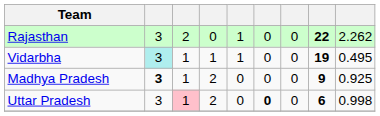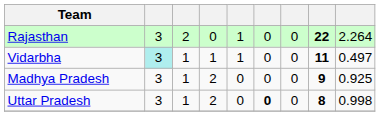Rajasthan | column 9: 2.262 -> 2.264
Vidarbha | column 8: 19 -> 11
Vidarbha | column 9: 0.495 -> 0.497
Madhya Pradesh | column 2: bold -> normal
Uttar Pradesh | column 3: pink background -> no background
Uttar Pradesh | column 8: 6 -> 8
